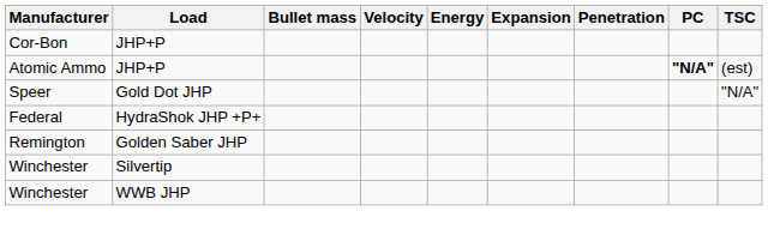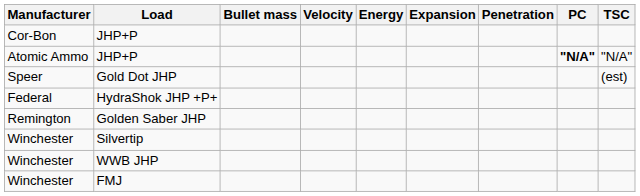Atomic Ammo / JHP+P | TSC: (est) -> "N/A"
Gold Dot JHP | TSC: "N/A" -> (est)
+ row: Winchester | FMJ
